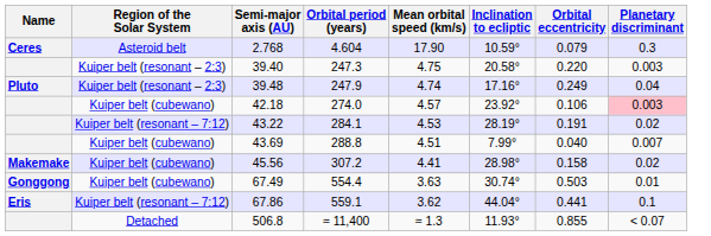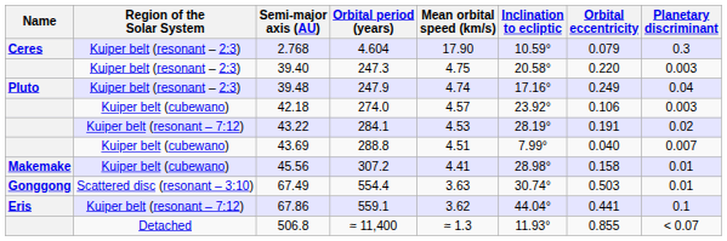2.768 | Region of the Solar System: Asteroid belt -> Kuiper belt (resonant – 2:3)
42.18 | Planetary discriminant: pink background -> no background
45.56 | Planetary discriminant: 0.02 -> 0.01
67.49 | Region of the Solar System: Kuiper belt (cubewano) -> Scattered disc (resonant – 3:10)
